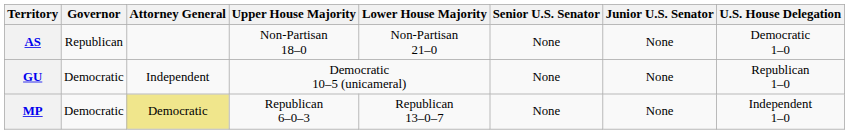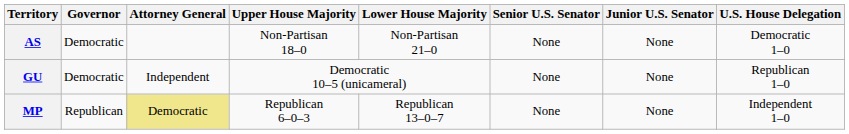AS | Governor: Republican -> Democratic
MP | Governor: Democratic -> Republican
